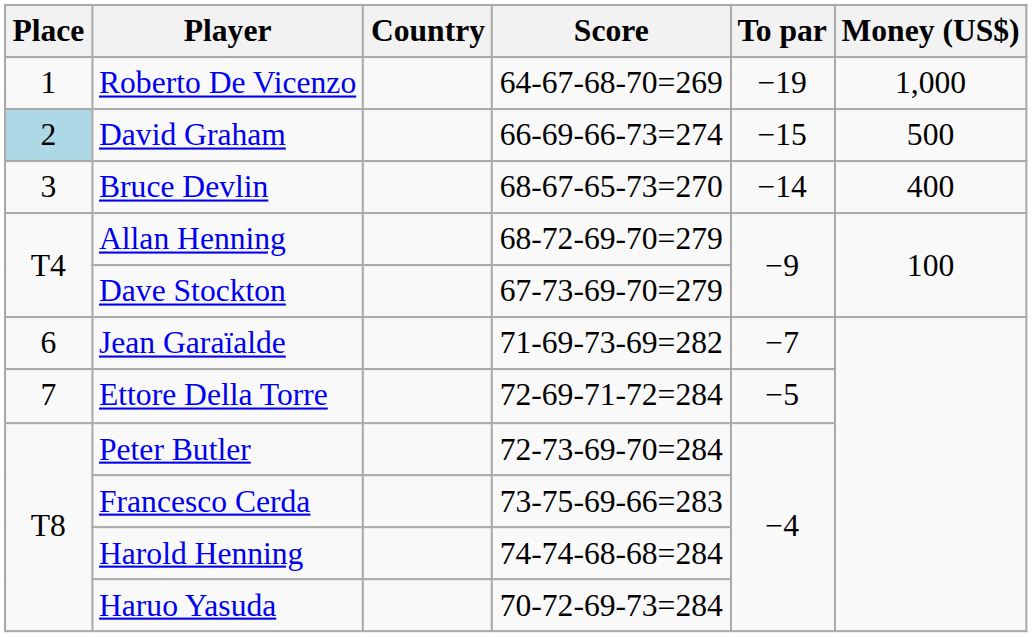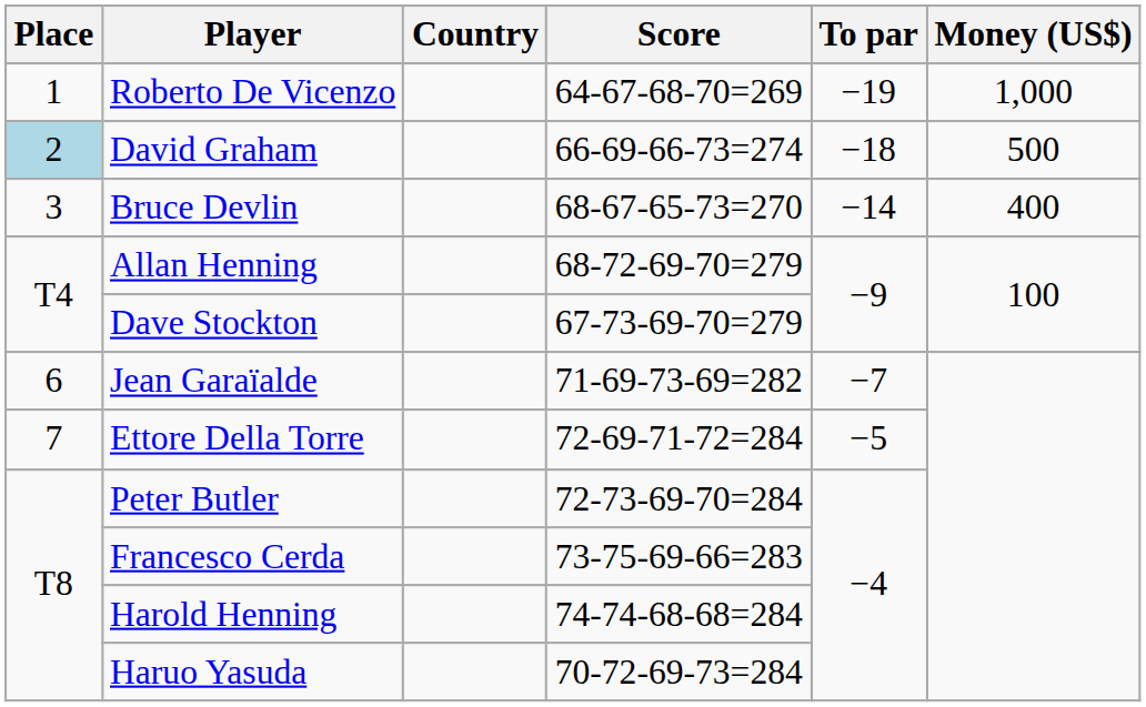David Graham | To par: −15 -> −18
